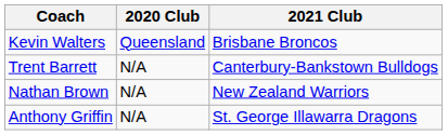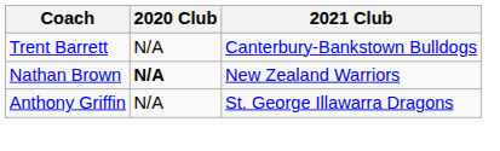- row: Kevin Walters | Queensland | Brisbane Broncos
Nathan Brown | 2020 Club: normal -> bold
